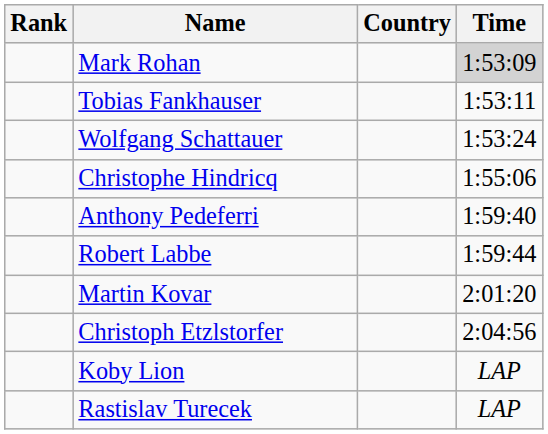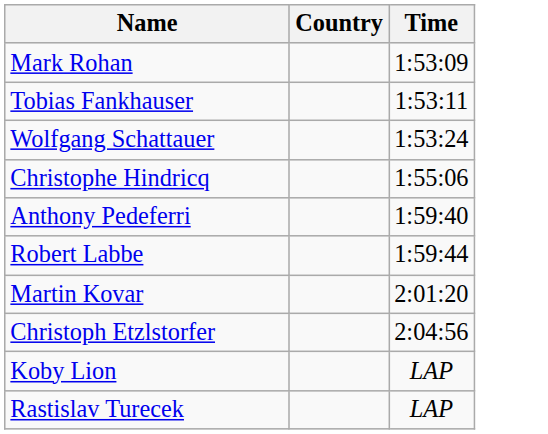- column: Rank
Mark Rohan | Time: lightgrey background -> no background
